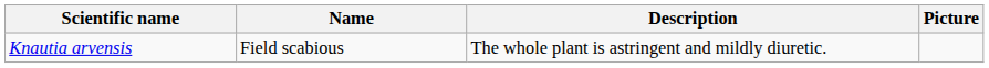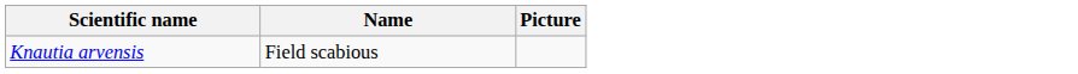- column: Description | The whole plant is astringent and mildly diuretic.
